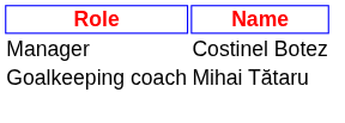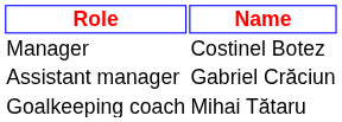+ row: Assistant manager | Gabriel Crăciun
